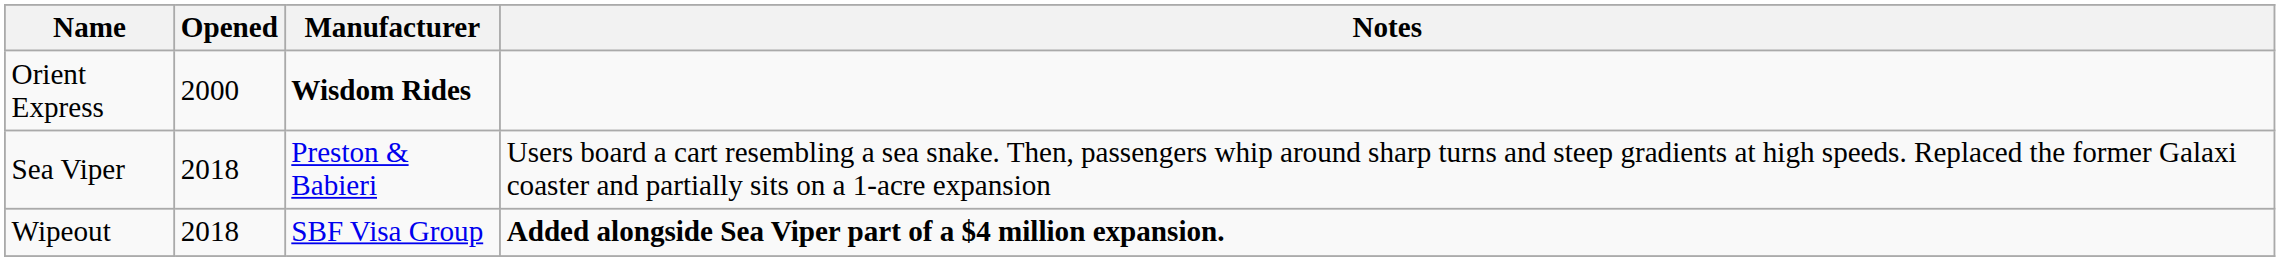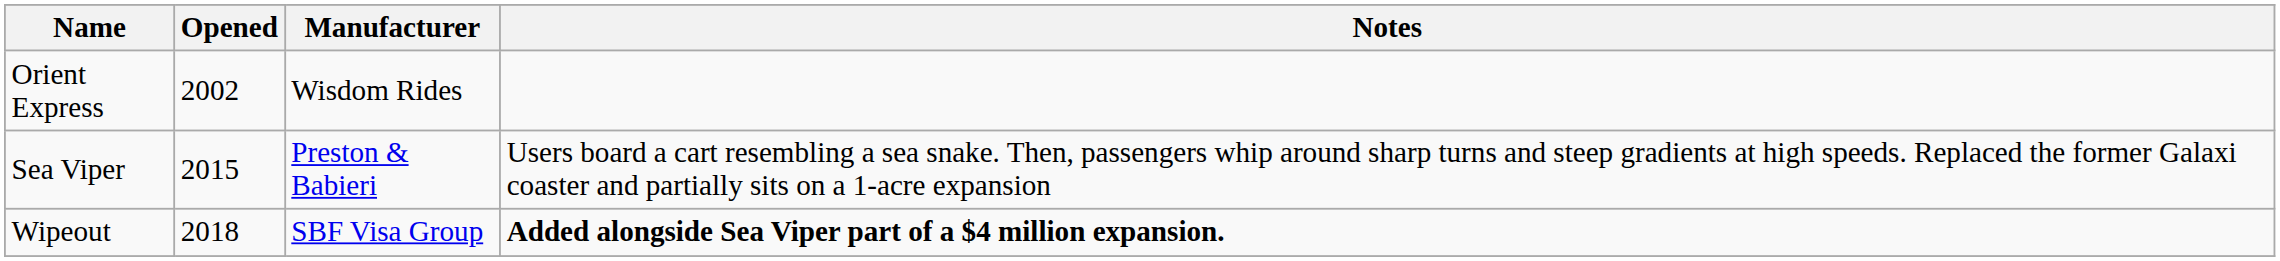Orient Express | Opened: 2000 -> 2002
Orient Express | Manufacturer: bold -> normal
Sea Viper | Opened: 2018 -> 2015
